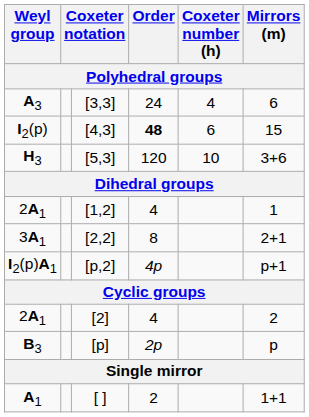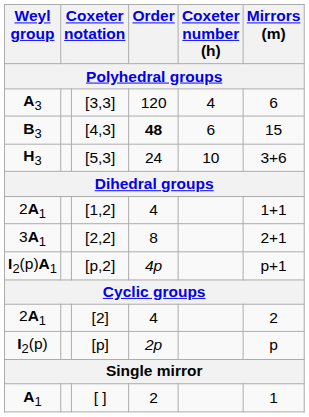[3,3] | Order: 24 -> 120
[4,3] | Weyl group: I2(p) -> B3
[5,3] | Order: 120 -> 24
[1,2] | Mirrors (m): 1 -> 1+1
[p] | Weyl group: B3 -> I2(p)
[ ] | Mirrors (m): 1+1 -> 1
